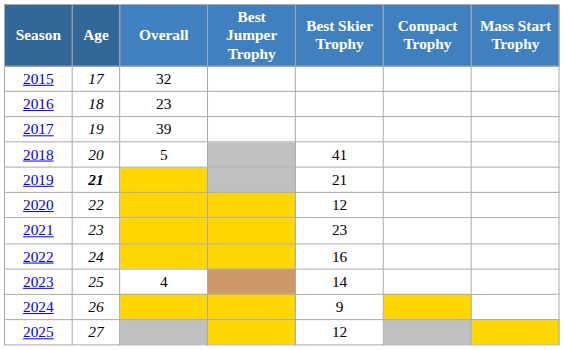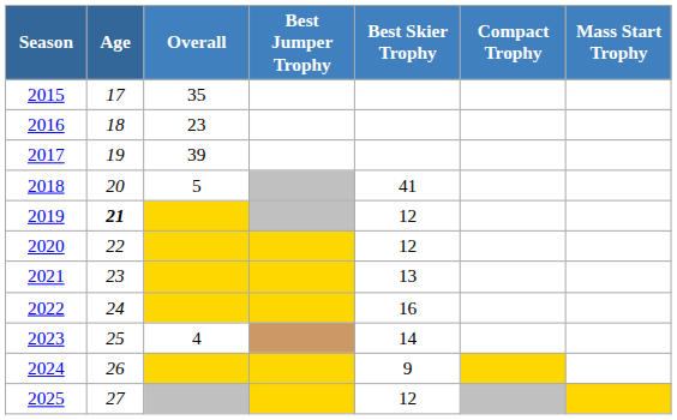2015 | Overall: 32 -> 35
2019 | Best Skier Trophy: 21 -> 12
2021 | Best Skier Trophy: 23 -> 13
